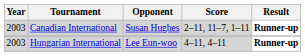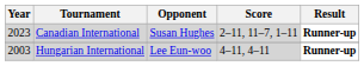Canadian International | Year: 2003 -> 2023
